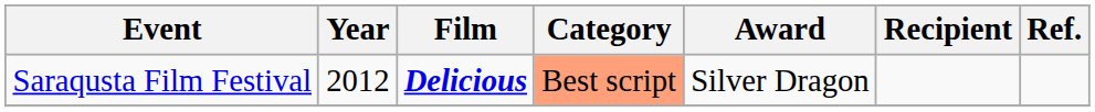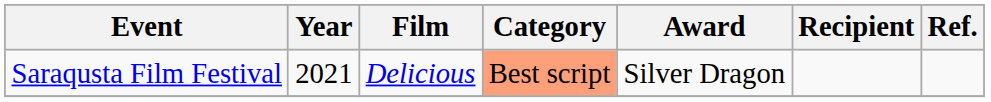Saraqusta Film Festival | Year: 2012 -> 2021
Saraqusta Film Festival | Film: bold -> normal
